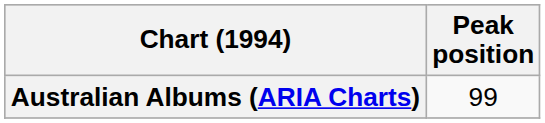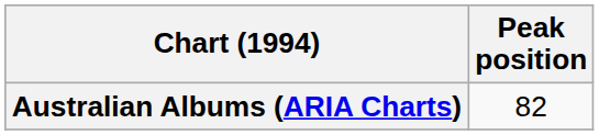Australian Albums (ARIA Charts) | Peak position: 99 -> 82
